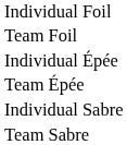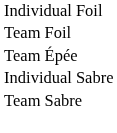- row: Individual Épée
